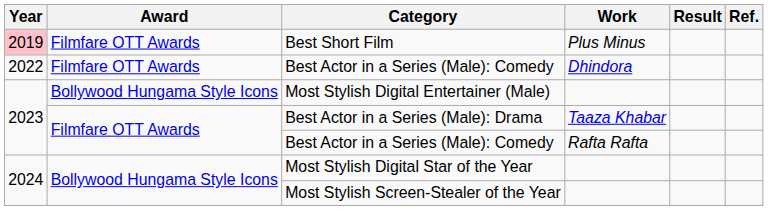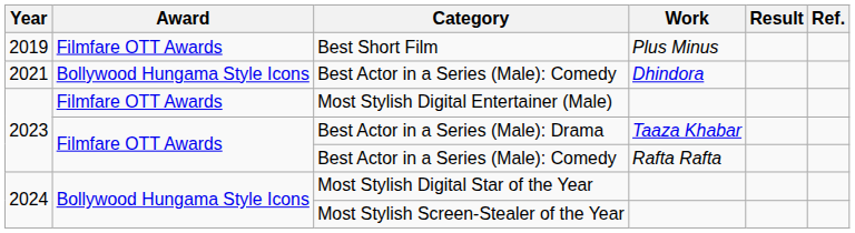Best Short Film | Year: pink background -> no background
Best Actor in a Series (Male): Comedy / Dhindora | Year: 2022 -> 2021
Best Actor in a Series (Male): Comedy / Dhindora | Award: Filmfare OTT Awards -> Bollywood Hungama Style Icons
Most Stylish Digital Entertainer (Male) | Award: Bollywood Hungama Style Icons -> Filmfare OTT Awards
